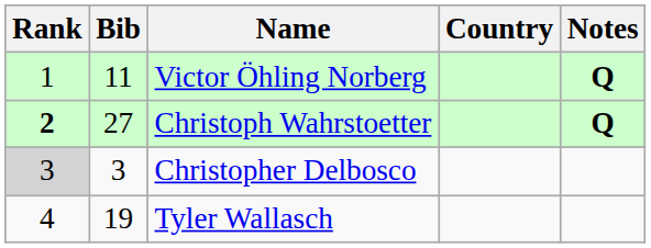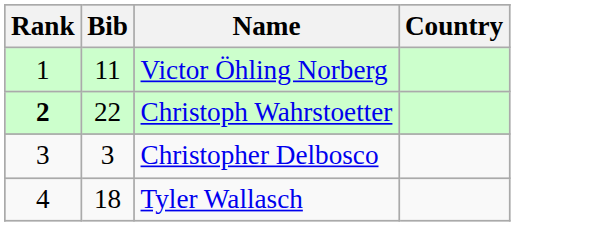- column: Notes | Q | Q
Christoph Wahrstoetter | Bib: 27 -> 22
Christopher Delbosco | Rank: lightgrey background -> no background
Tyler Wallasch | Bib: 19 -> 18
